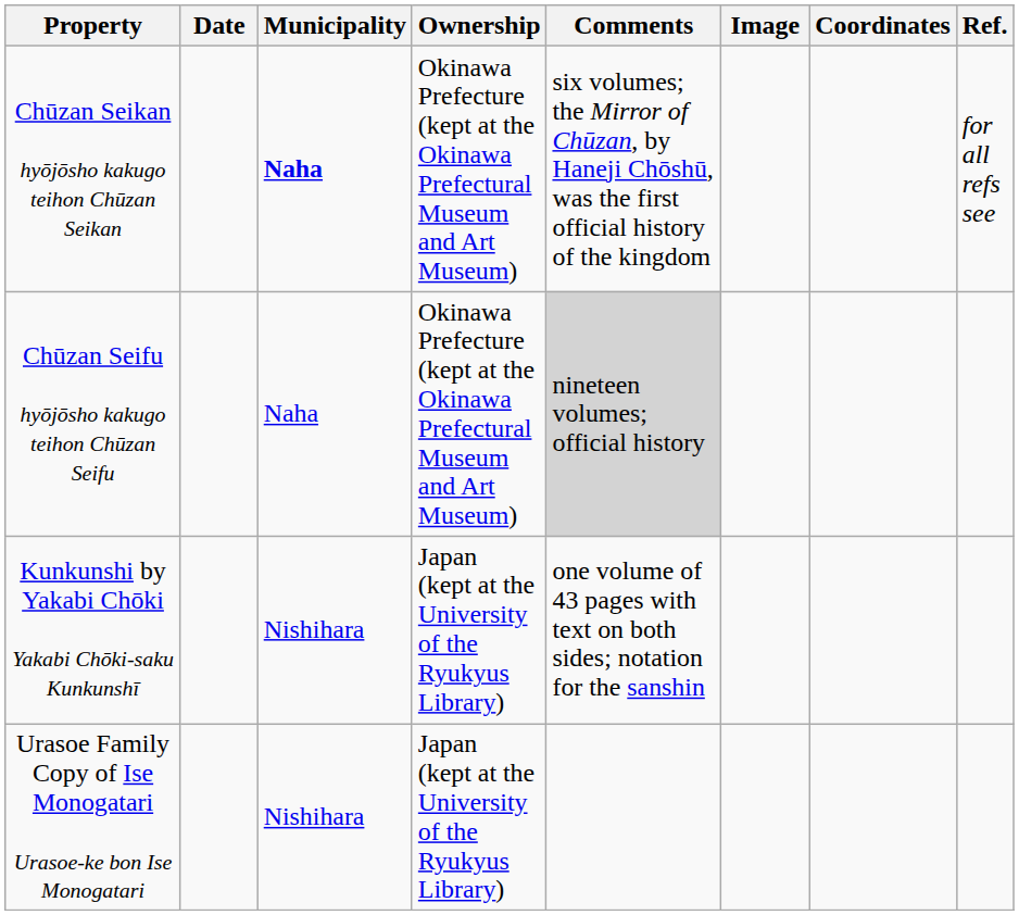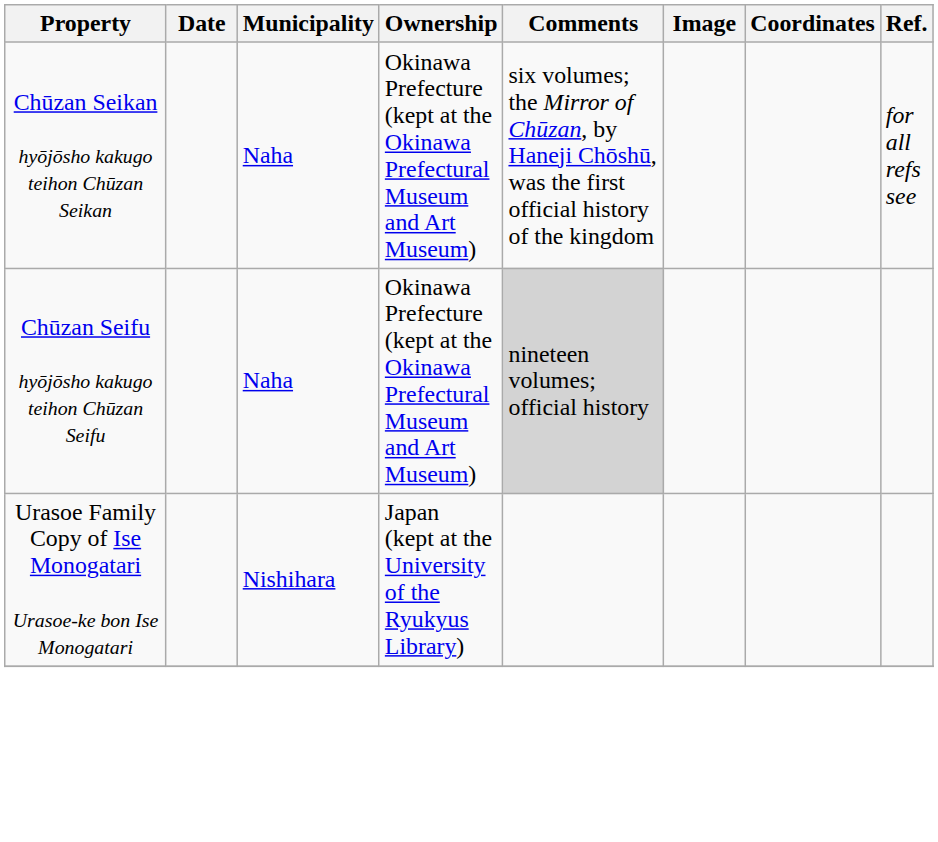Chūzan Seikan hyōjōsho kakugo teihon Chūzan Seikan | Municipality: bold -> normal
- row: Kunkunshi by Yakabi Chōki Yakabi Chōki-saku Kunkunshī | Nishihara | Japan (kept at the University of the Ryukyus Library) | one volume of 43 pages with text on both sides; notation for the sanshin
